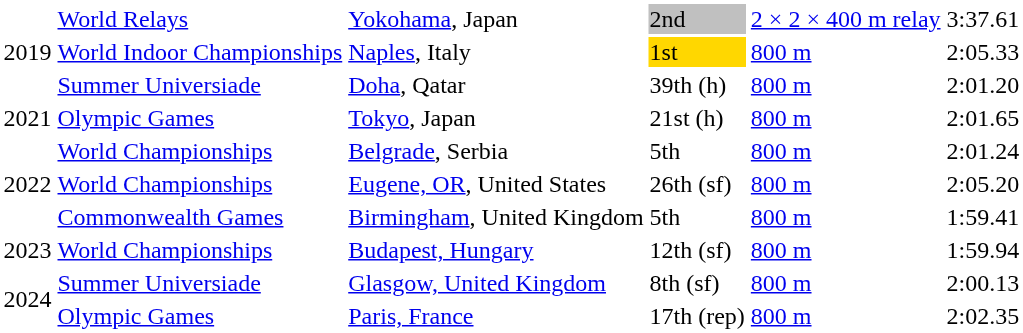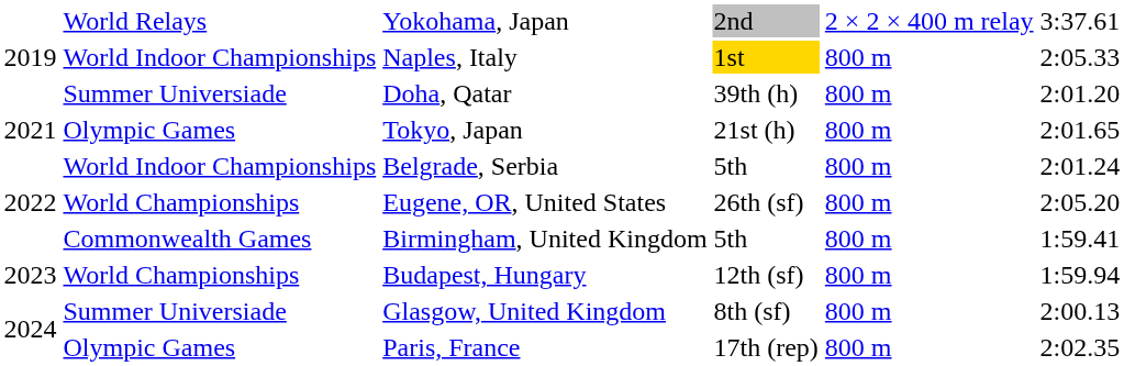Belgrade, Serbia | column 2: World Championships -> World Indoor Championships
